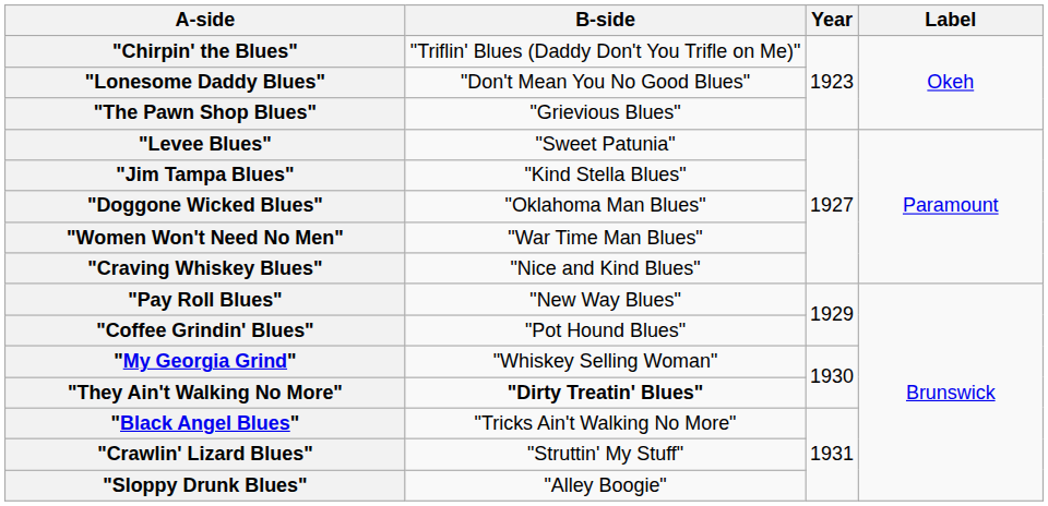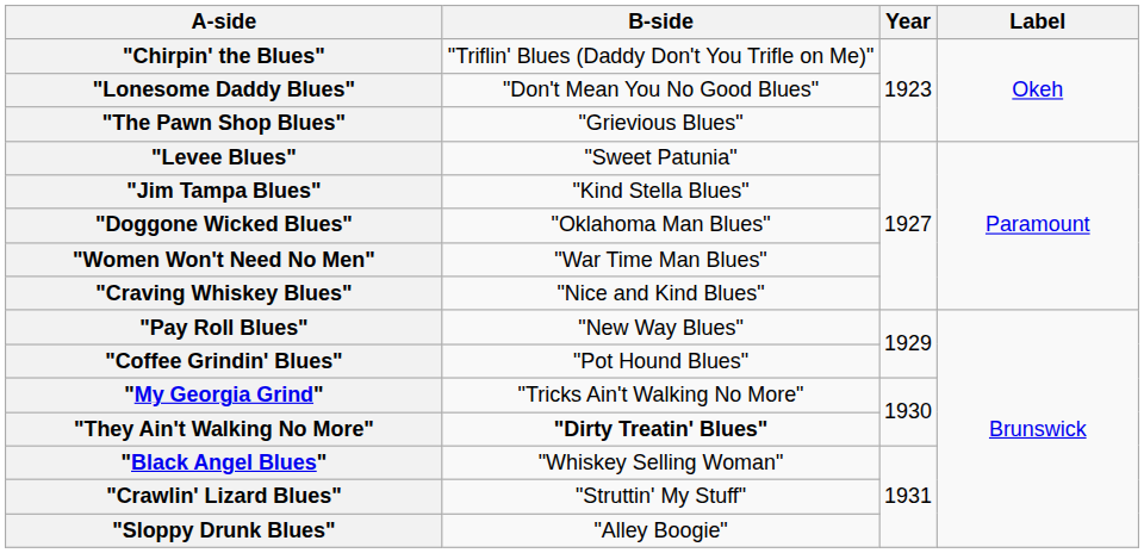"My Georgia Grind" | B-side: "Whiskey Selling Woman" -> "Tricks Ain't Walking No More"
"Black Angel Blues" | B-side: "Tricks Ain't Walking No More" -> "Whiskey Selling Woman"
